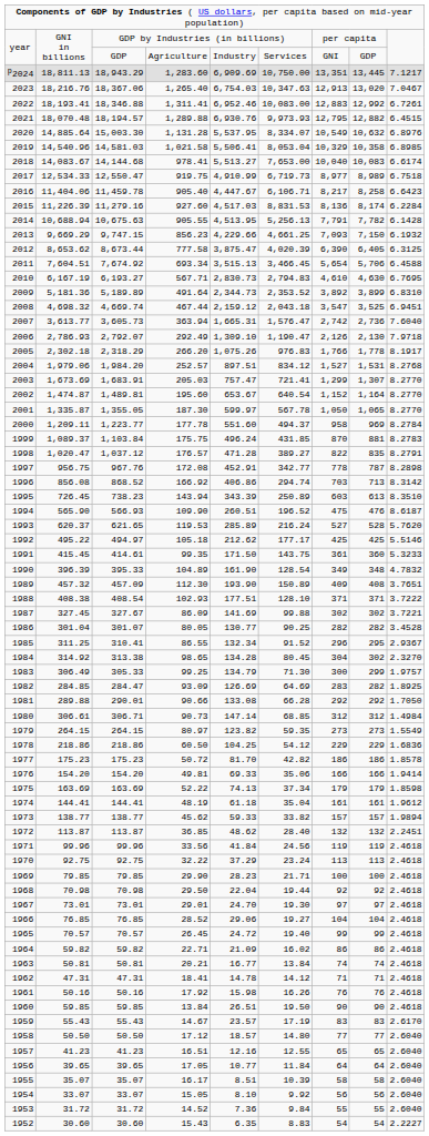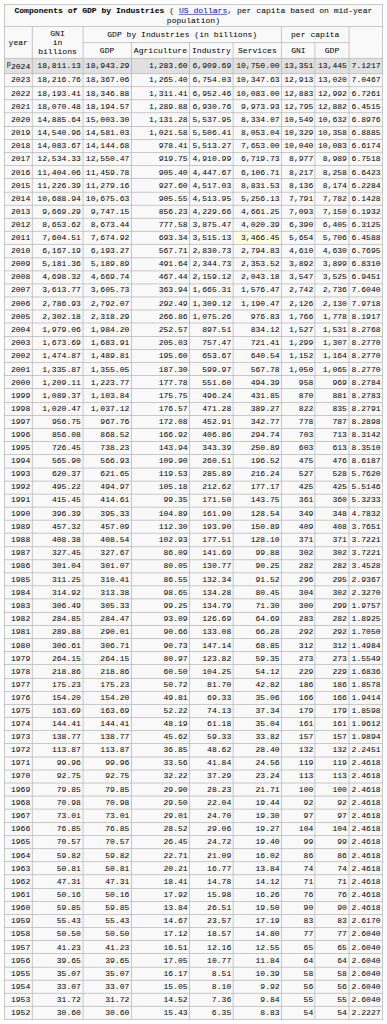14,581.03 | column 9: 6.8985 -> 6.8885
7,674.92 | column 6: no background -> lightyellow background
2,792.07 | column 5: 1,309.10 -> 1,309.12
2,318.29 | column 4: 266.20 -> 266.86
1,223.77 | column 6: 494.37 -> 494.39
408.54 | column 9: 3.7222 -> 3.7221
